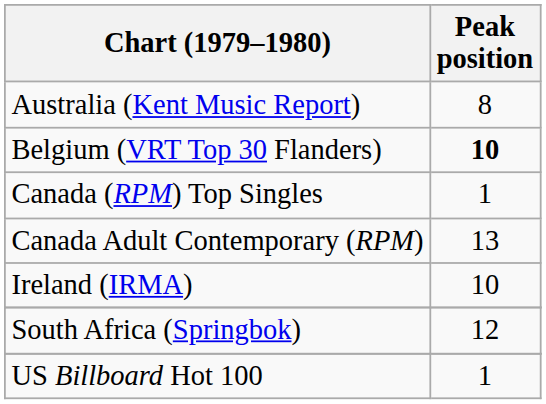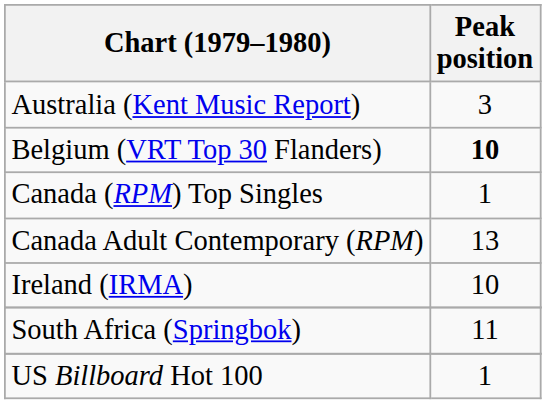Australia (Kent Music Report) | Peak position: 8 -> 3
South Africa (Springbok) | Peak position: 12 -> 11
